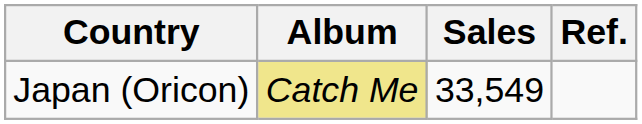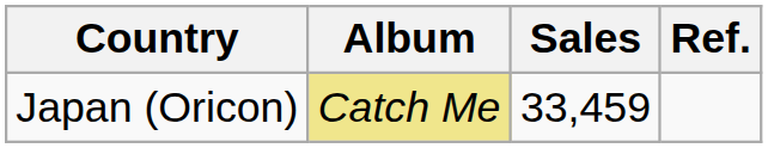Japan (Oricon) | Sales: 33,549 -> 33,459
